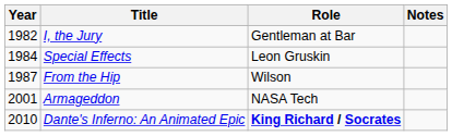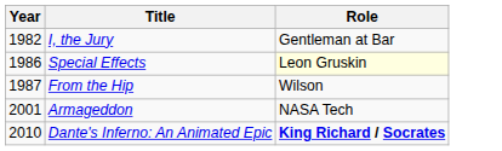- column: Notes
Special Effects | Year: 1984 -> 1986
Special Effects | Role: no background -> lightyellow background
